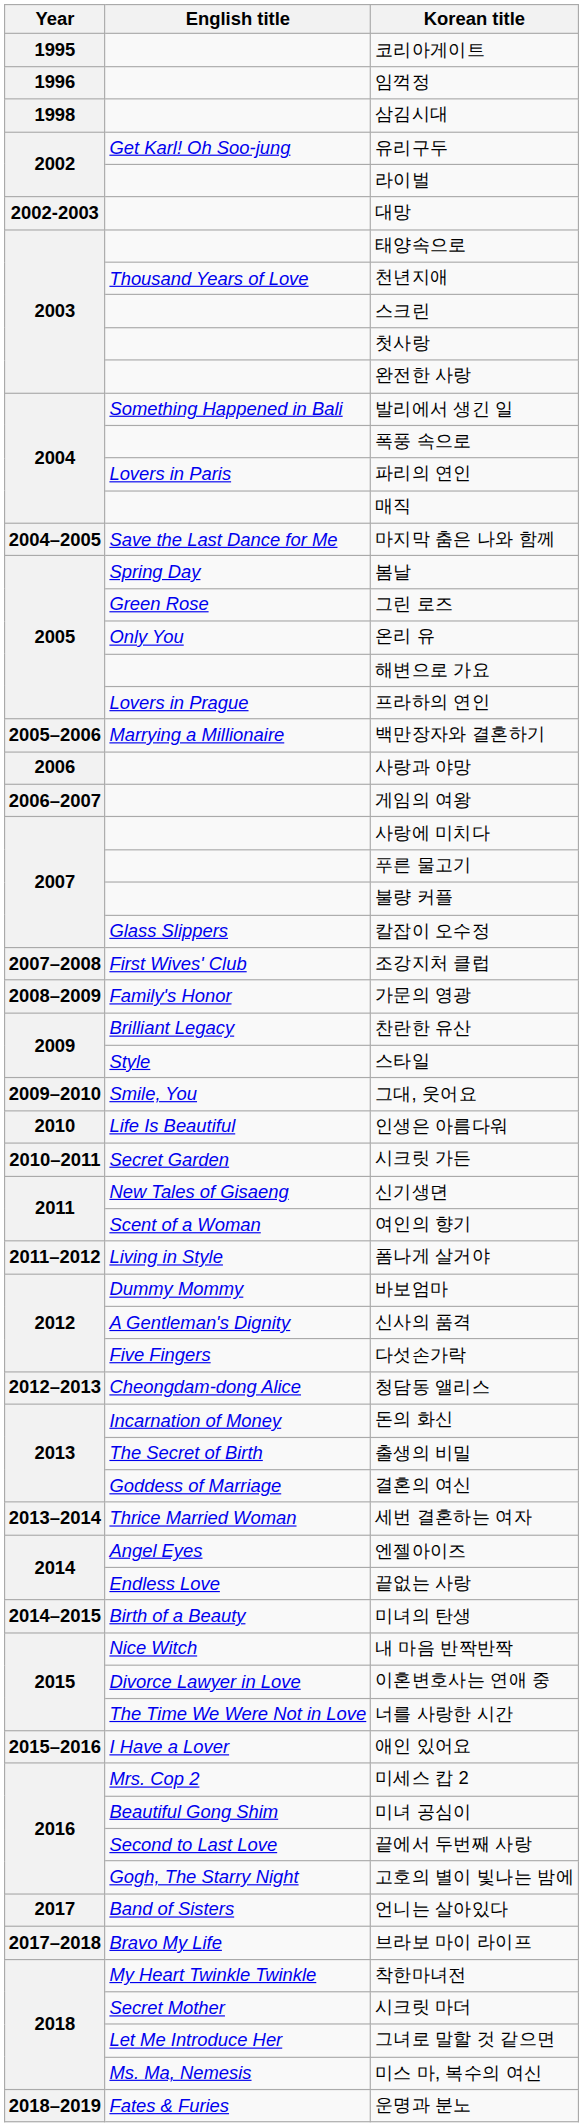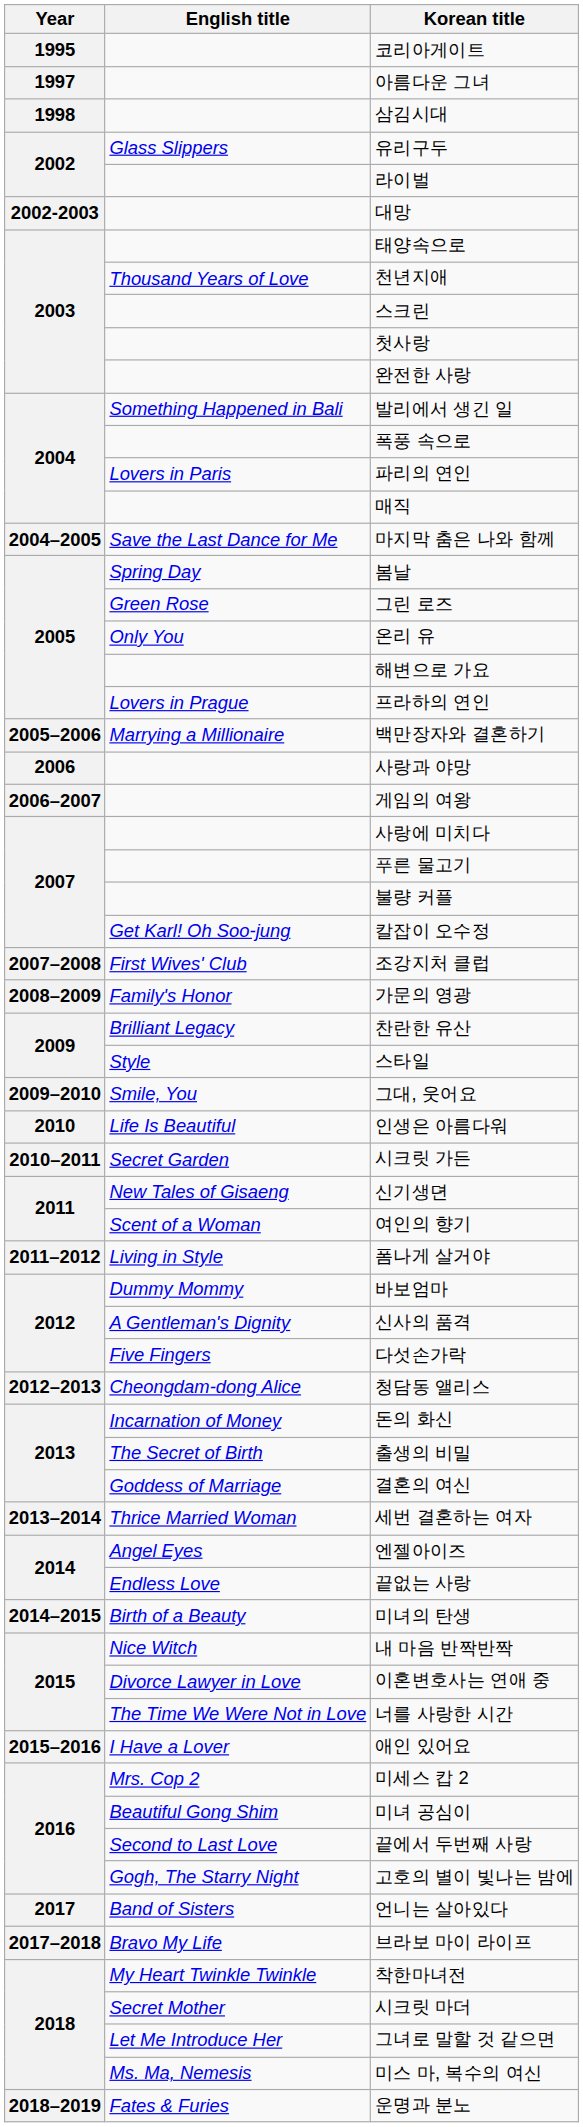- row: 1996 | 임꺽정
+ row: 1997 | 아름다운 그녀
유리구두 | English title: Get Karl! Oh Soo-jung -> Glass Slippers
칼잡이 오수정 | English title: Glass Slippers -> Get Karl! Oh Soo-jung
